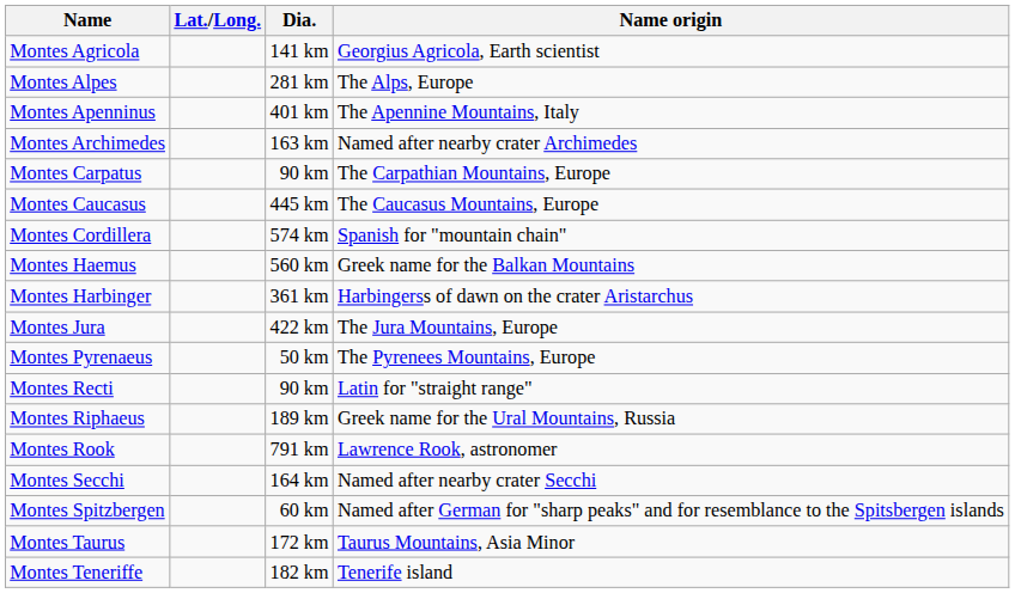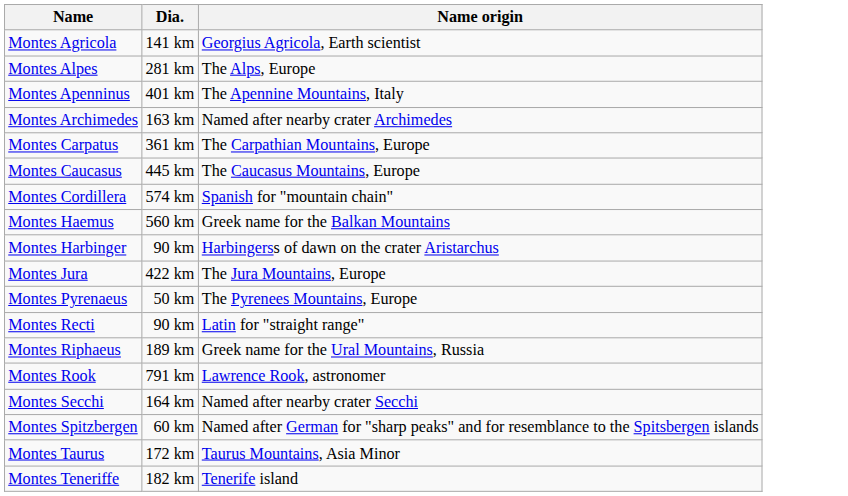- column: Lat./Long.
Montes Carpatus | Dia.: 90 km -> 361 km
Montes Harbinger | Dia.: 361 km -> 90 km
